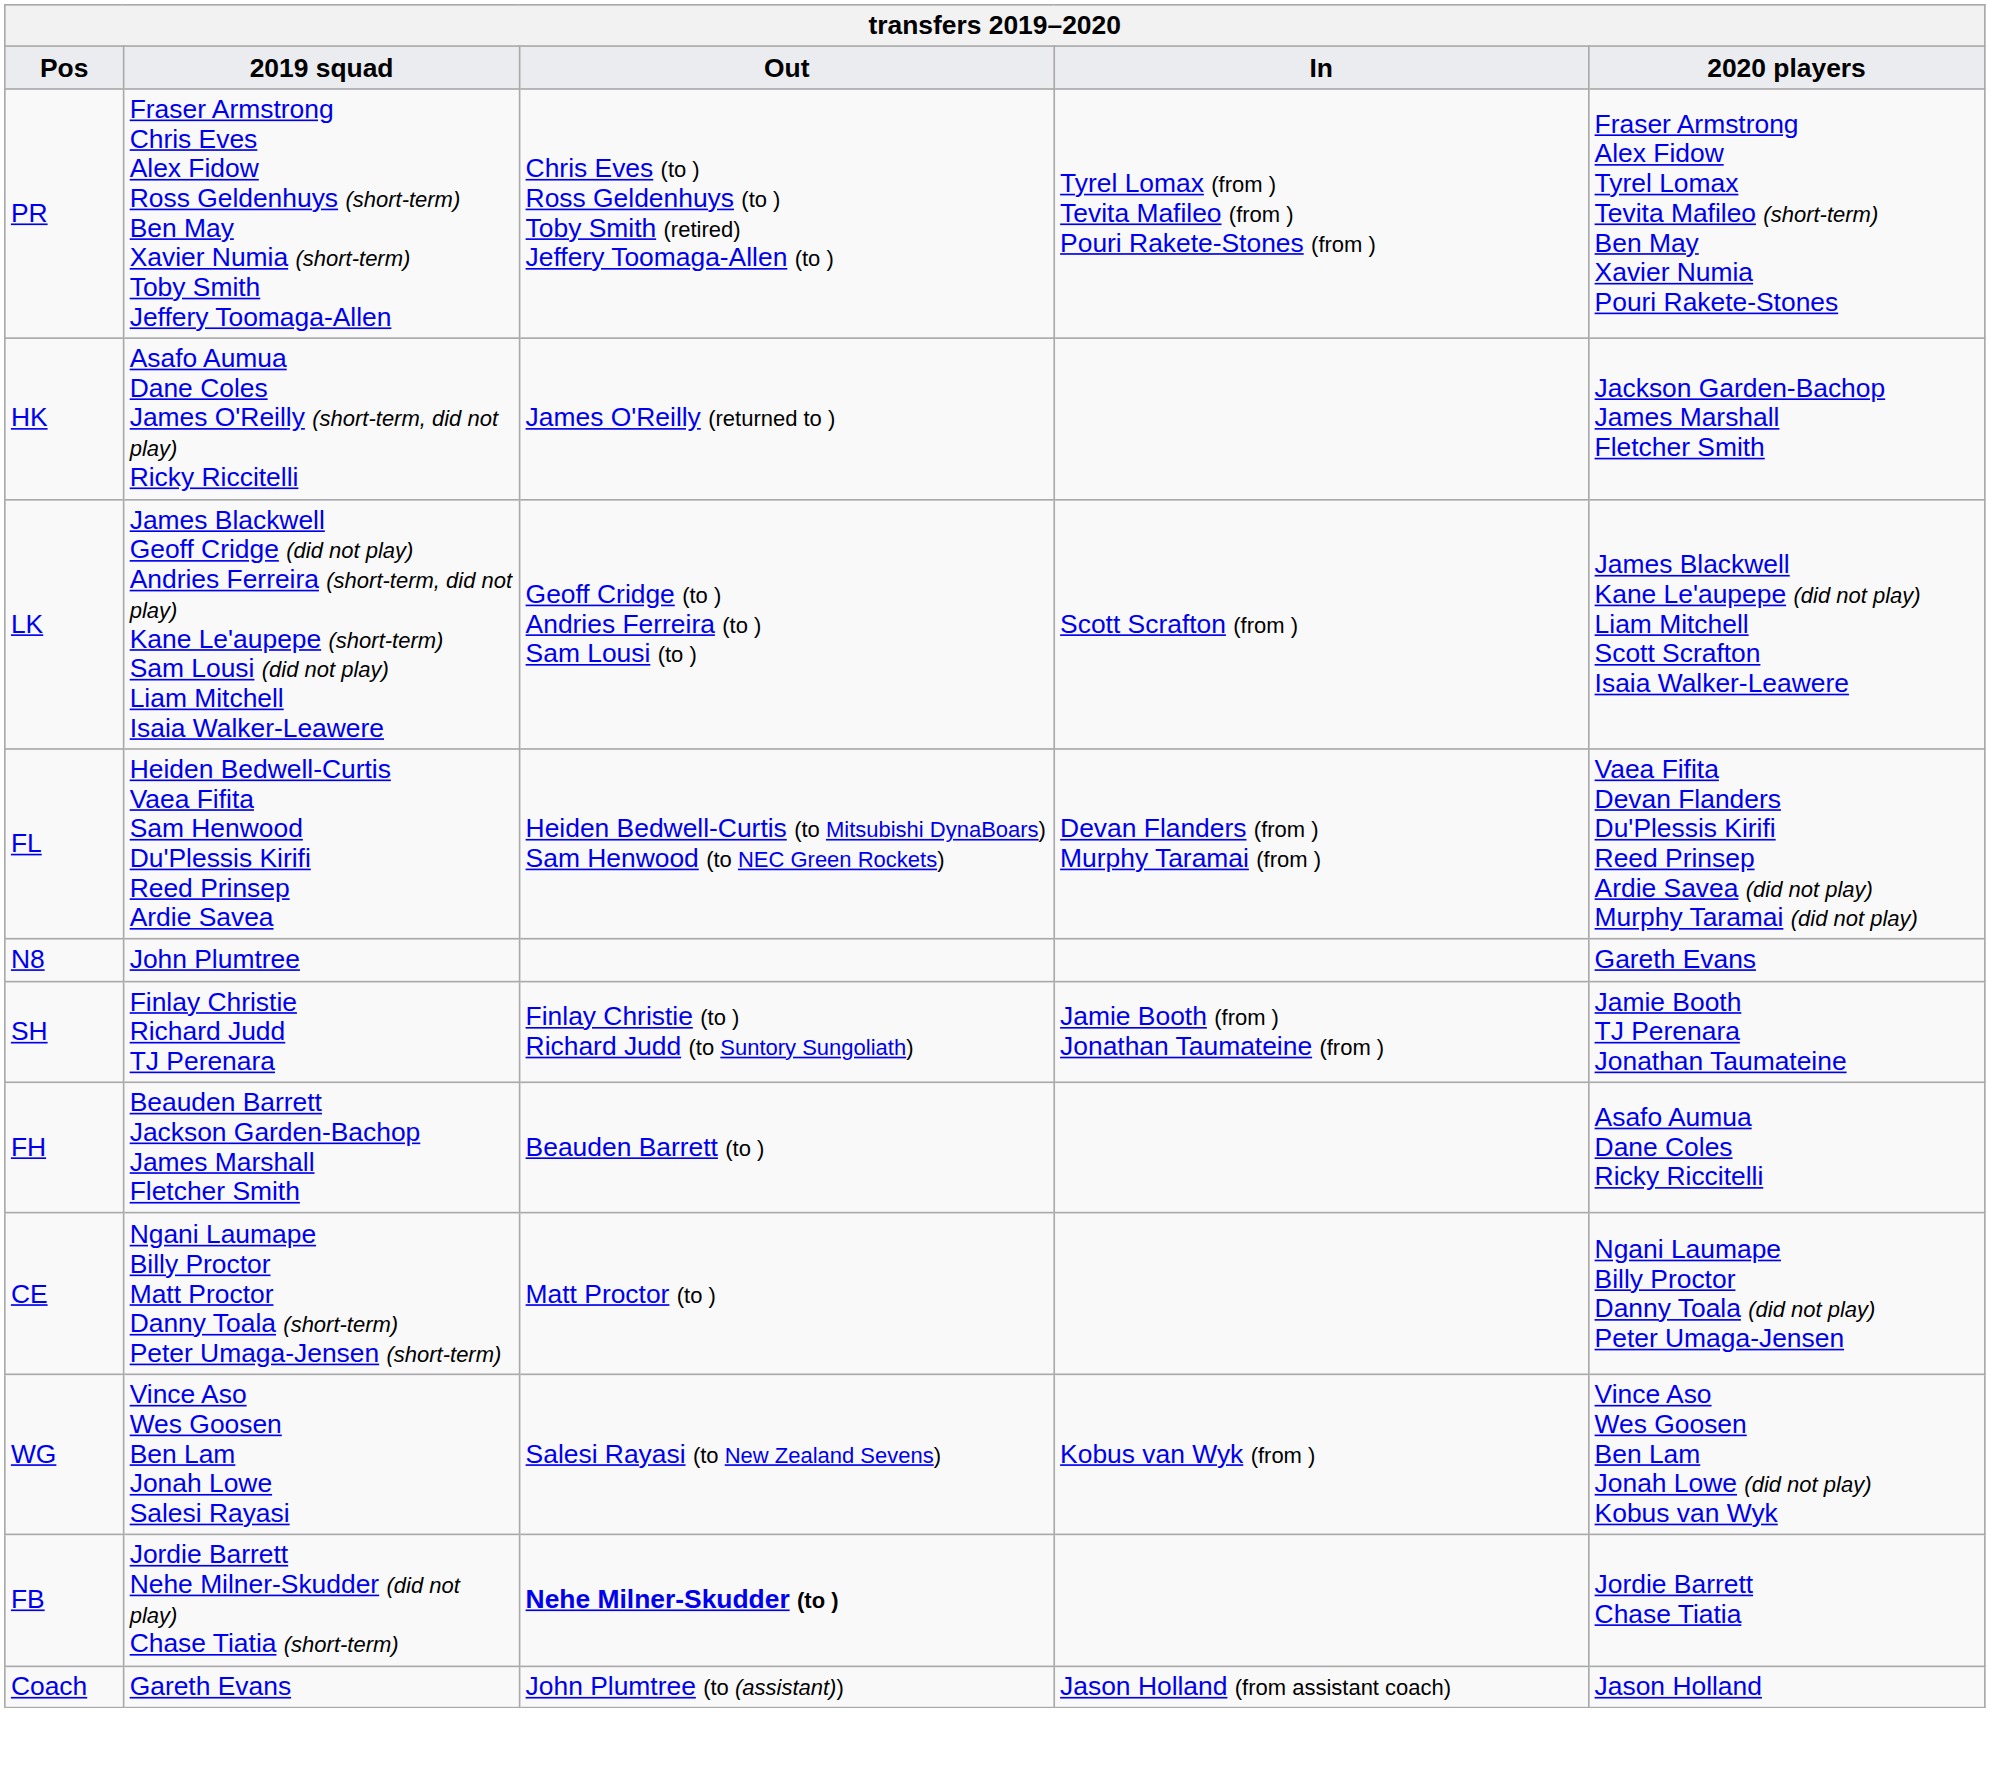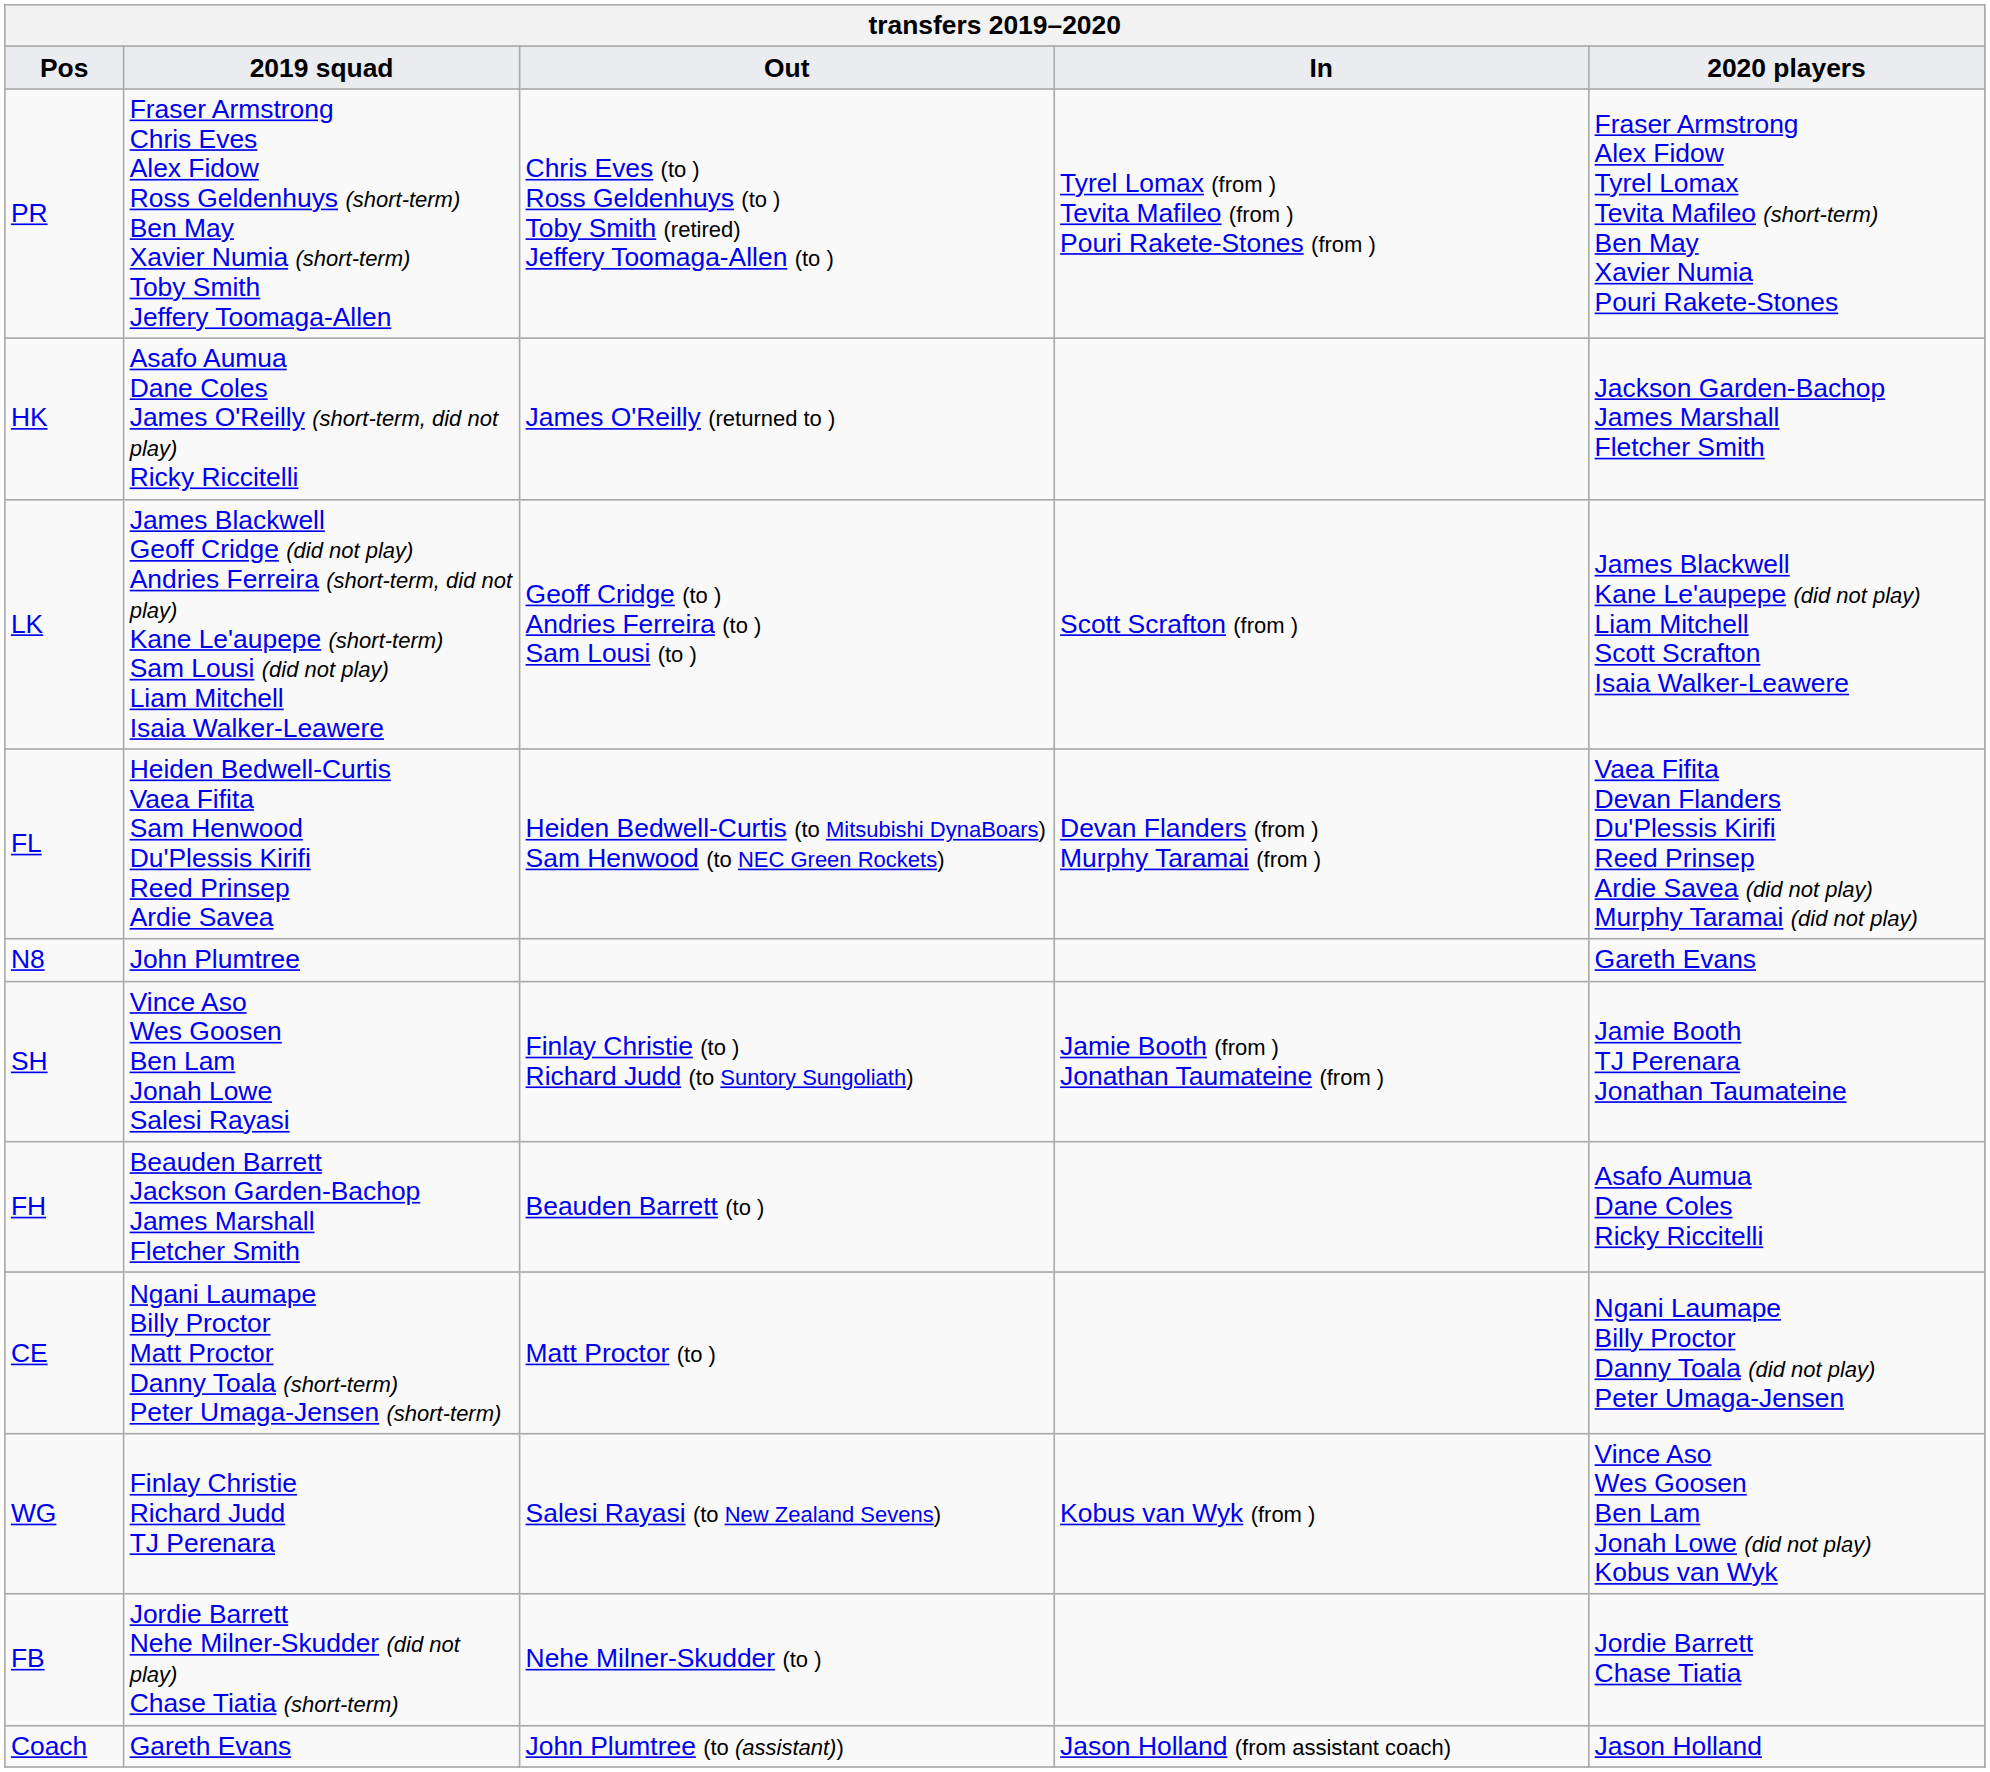SH | 2019 squad: Finlay Christie Richard Judd TJ Perenara -> Vince Aso Wes Goosen Ben Lam Jonah Lowe Salesi Rayasi
WG | 2019 squad: Vince Aso Wes Goosen Ben Lam Jonah Lowe Salesi Rayasi -> Finlay Christie Richard Judd TJ Perenara
FB | Out: bold -> normal
